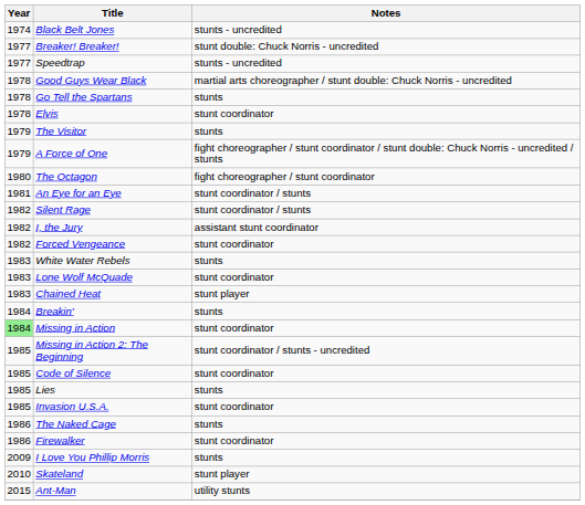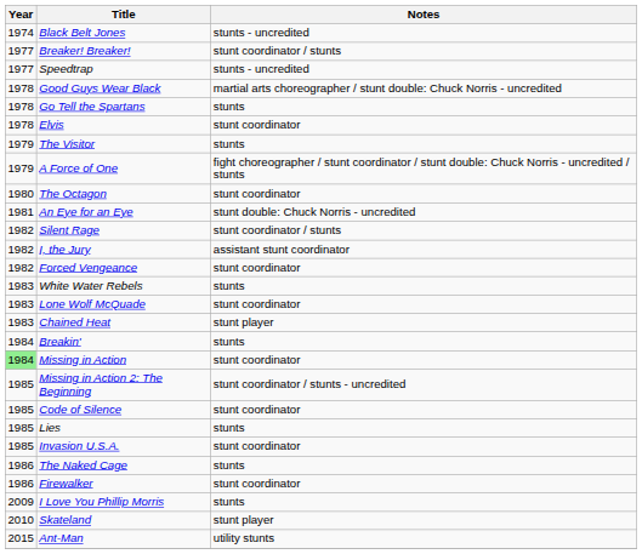Breaker! Breaker! | Notes: stunt double: Chuck Norris - uncredited -> stunt coordinator / stunts
The Octagon | Notes: fight choreographer / stunt coordinator -> stunt coordinator
An Eye for an Eye | Notes: stunt coordinator / stunts -> stunt double: Chuck Norris - uncredited
